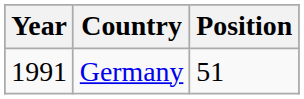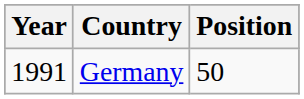Germany | Position: 51 -> 50
